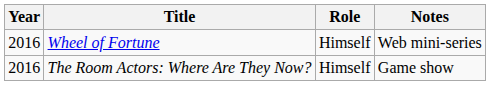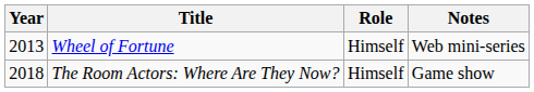Wheel of Fortune | Year: 2016 -> 2013
The Room Actors: Where Are They Now? | Year: 2016 -> 2018
